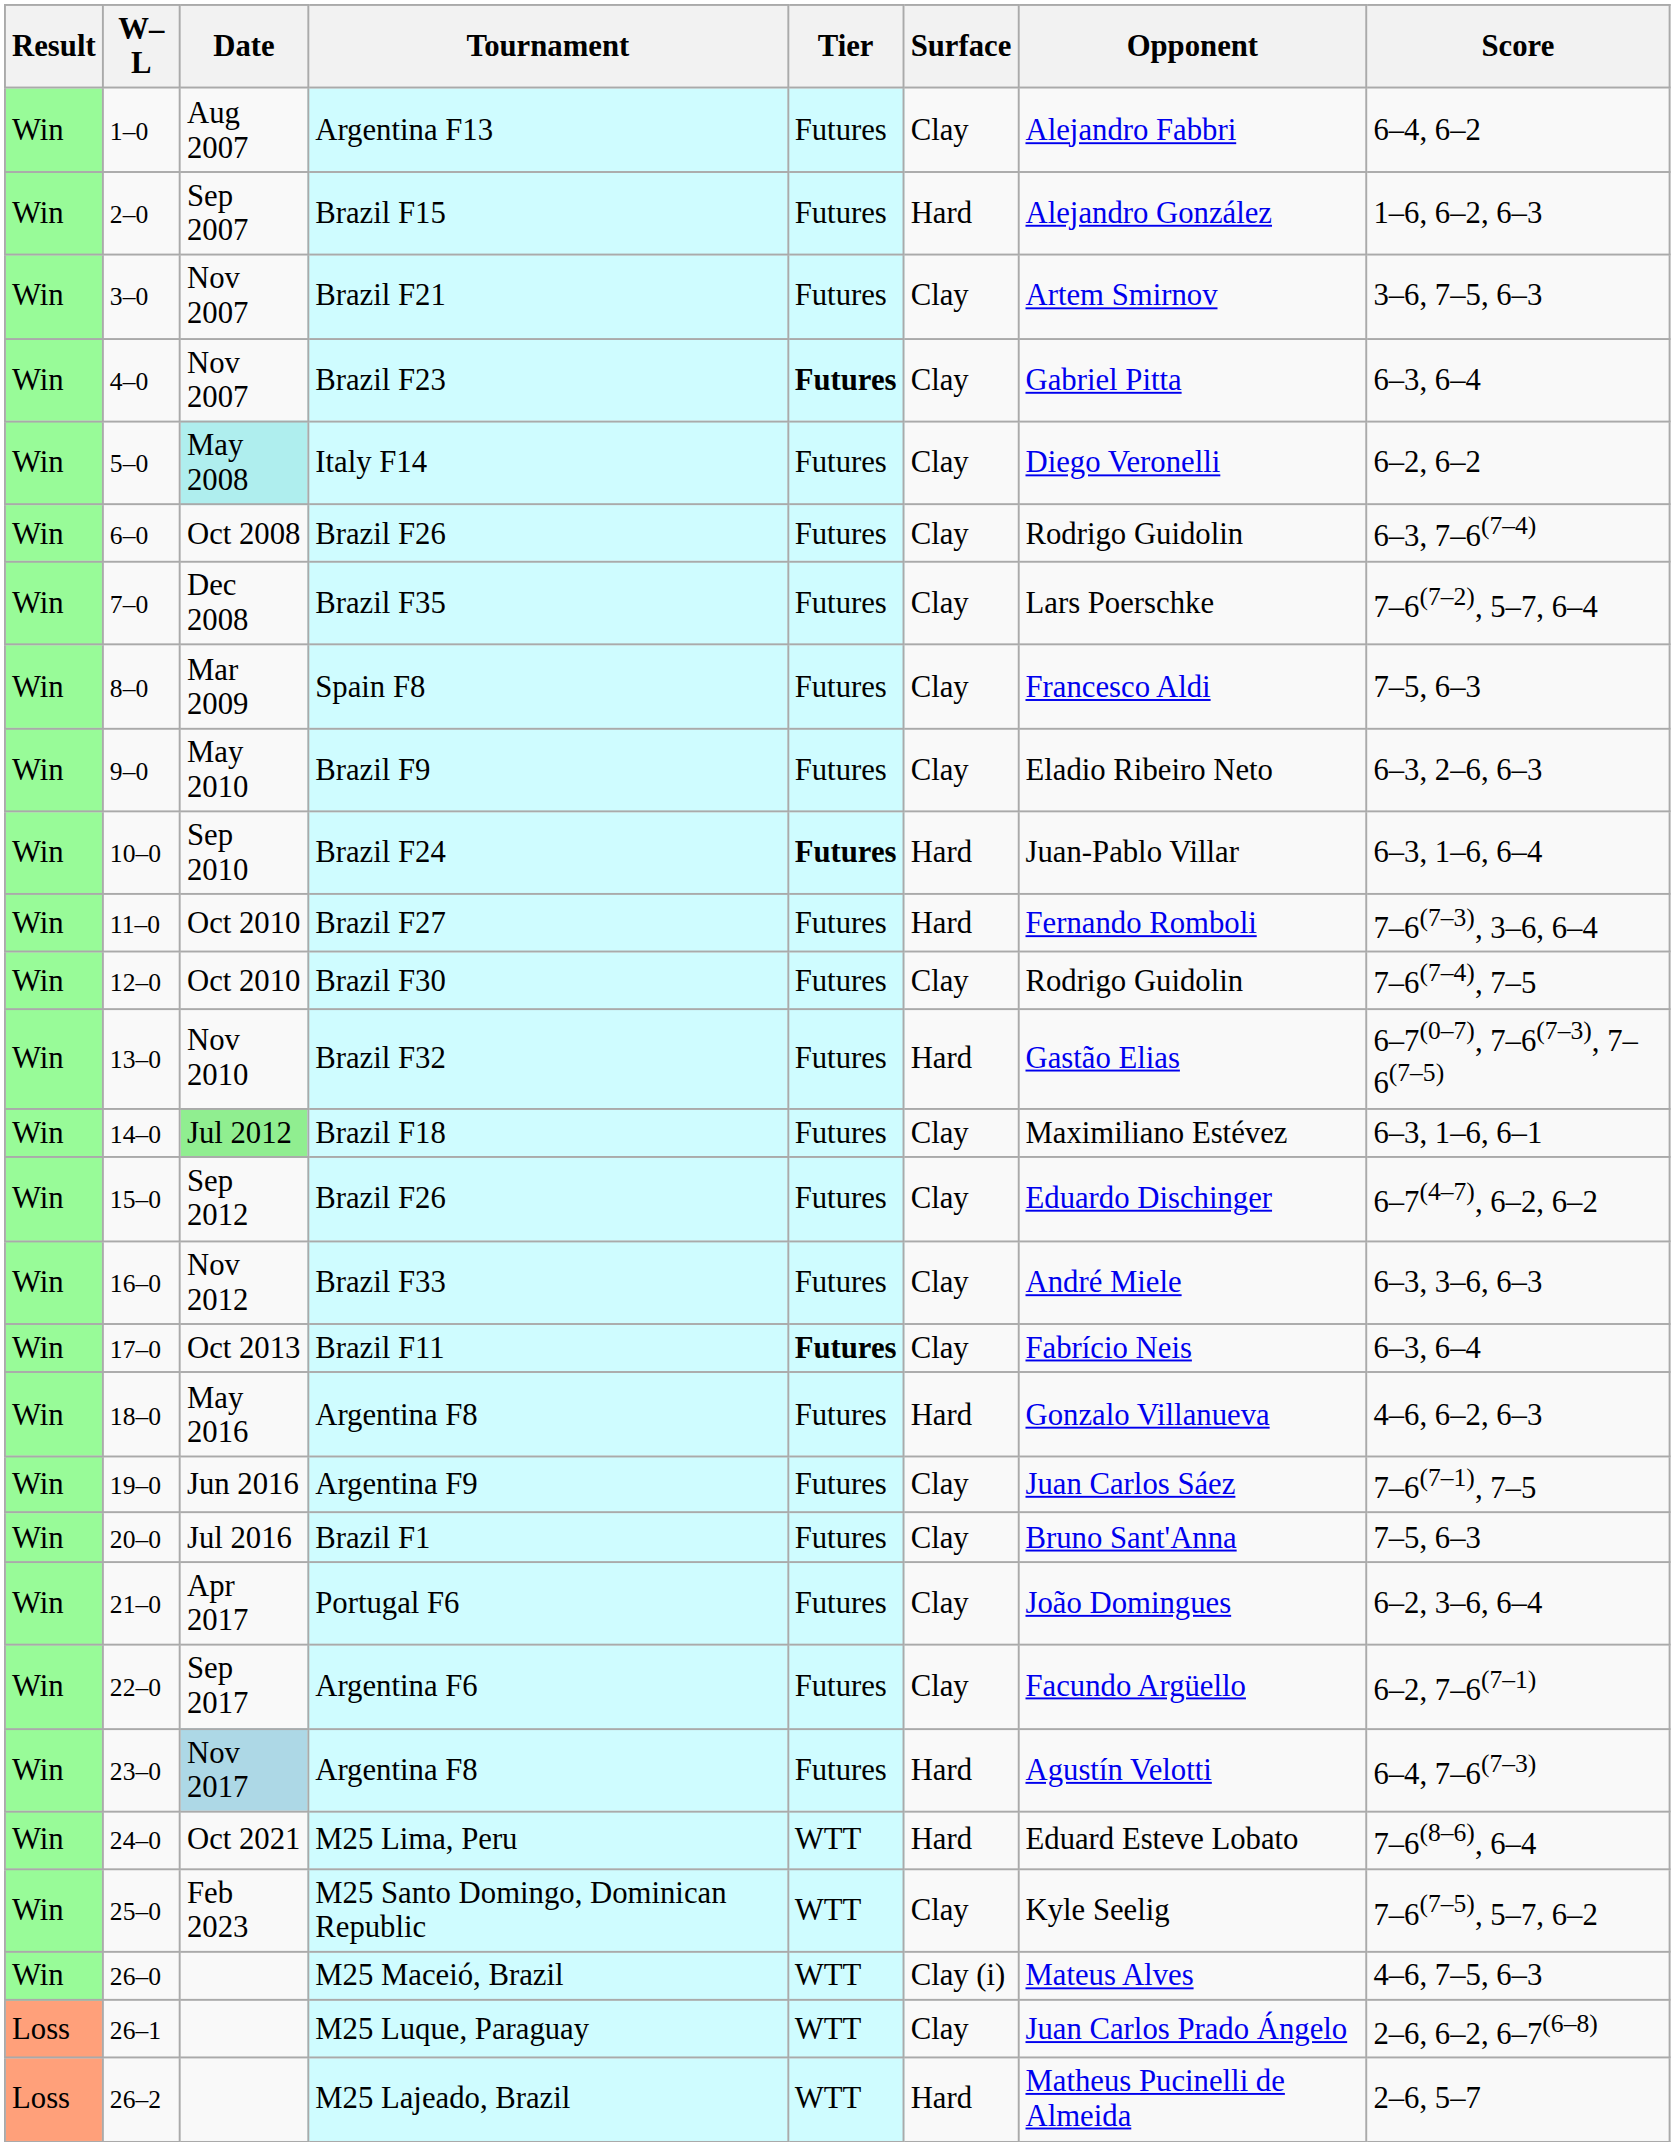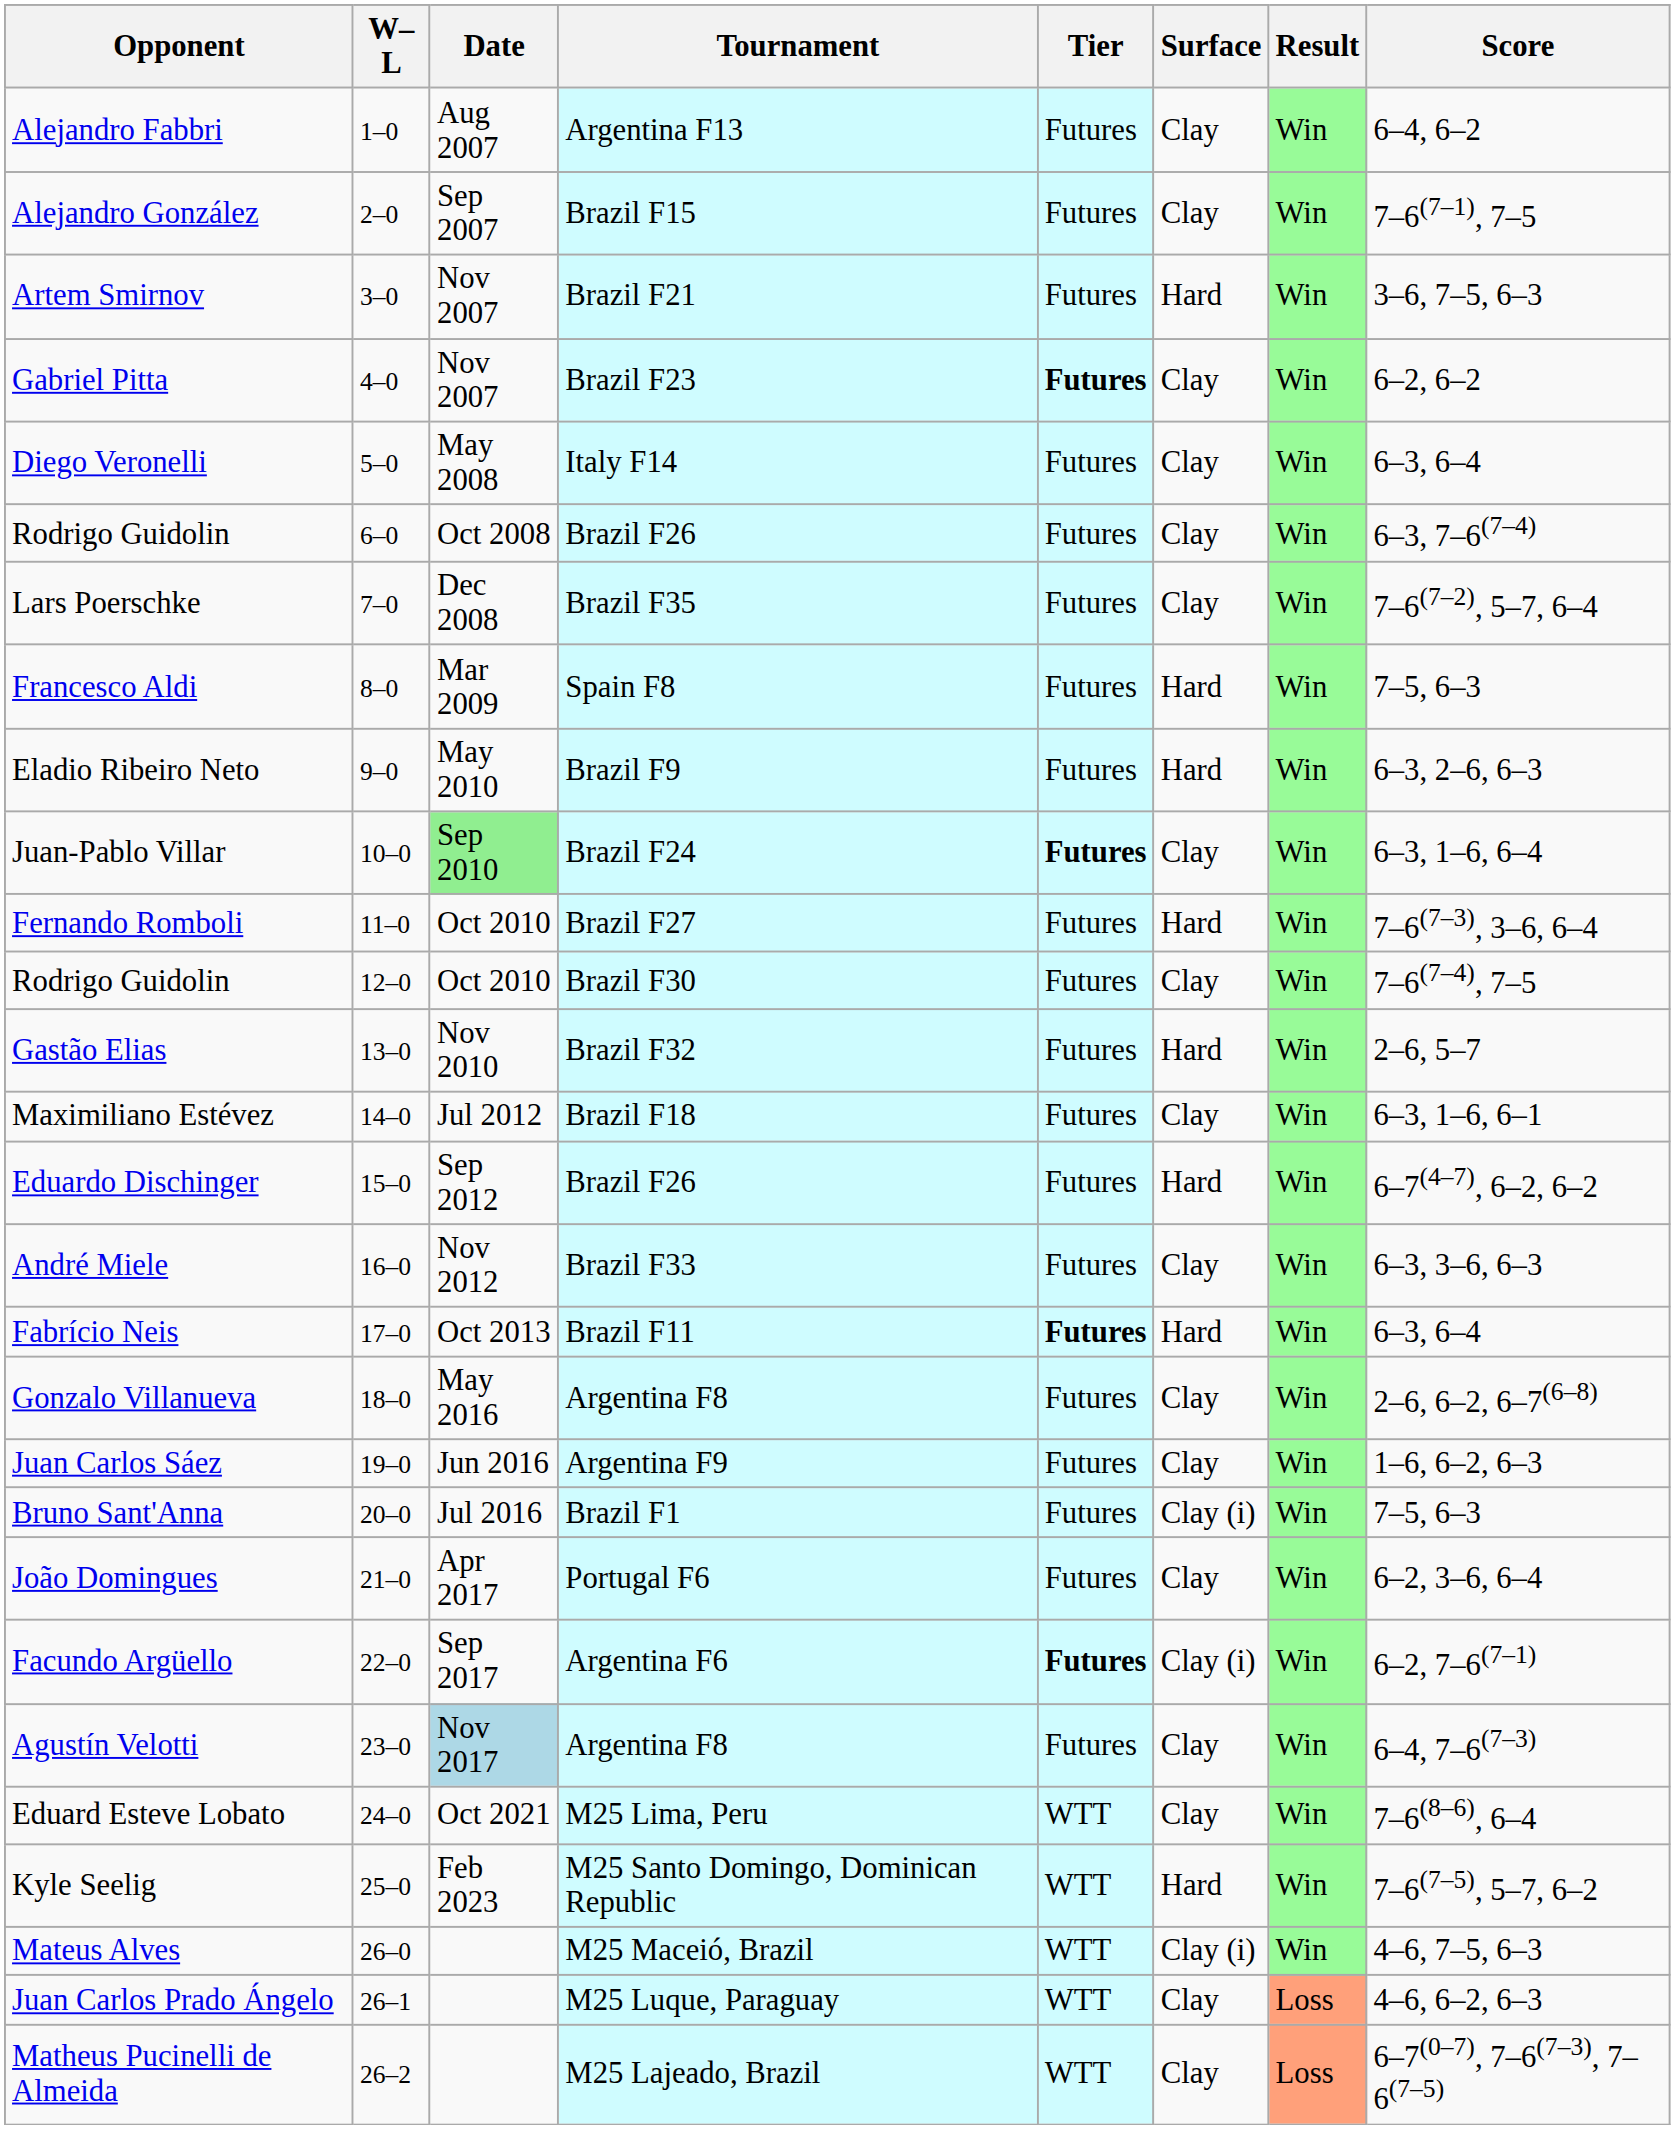columns swapped: Result <-> Opponent
Brazil F15 | Surface: Hard -> Clay
Brazil F15 | Score: 1–6, 6–2, 6–3 -> 7–6(7–1), 7–5
Brazil F21 | Surface: Clay -> Hard
Brazil F23 | Score: 6–3, 6–4 -> 6–2, 6–2
Italy F14 | Date: paleturquoise background -> no background
Italy F14 | Score: 6–2, 6–2 -> 6–3, 6–4
Spain F8 | Surface: Clay -> Hard
Brazil F9 | Surface: Clay -> Hard
Brazil F24 | Date: no background -> lightgreen background
Brazil F24 | Surface: Hard -> Clay
Brazil F32 | Score: 6–7(0–7), 7–6(7–3), 7–6(7–5) -> 2–6, 5–7
Brazil F18 | Date: lightgreen background -> no background
15–0 / Brazil F26 | Surface: Clay -> Hard
Brazil F11 | Surface: Clay -> Hard
18–0 / Argentina F8 | Surface: Hard -> Clay
18–0 / Argentina F8 | Score: 4–6, 6–2, 6–3 -> 2–6, 6–2, 6–7(6–8)
Argentina F9 | Score: 7–6(7–1), 7–5 -> 1–6, 6–2, 6–3
Brazil F1 | Surface: Clay -> Clay (i)
Argentina F6 | Tier: normal -> bold
Argentina F6 | Surface: Clay -> Clay (i)
23–0 / Argentina F8 | Surface: Hard -> Clay
M25 Lima, Peru | Surface: Hard -> Clay
M25 Santo Domingo, Dominican Republic | Surface: Clay -> Hard
M25 Luque, Paraguay | Score: 2–6, 6–2, 6–7(6–8) -> 4–6, 6–2, 6–3
M25 Lajeado, Brazil | Surface: Hard -> Clay
M25 Lajeado, Brazil | Score: 2–6, 5–7 -> 6–7(0–7), 7–6(7–3), 7–6(7–5)
